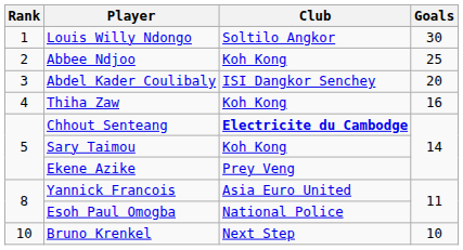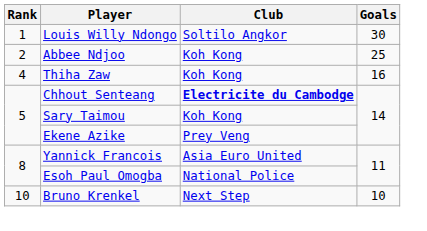- row: 3 | Abdel Kader Coulibaly | ISI Dangkor Senchey | 20
